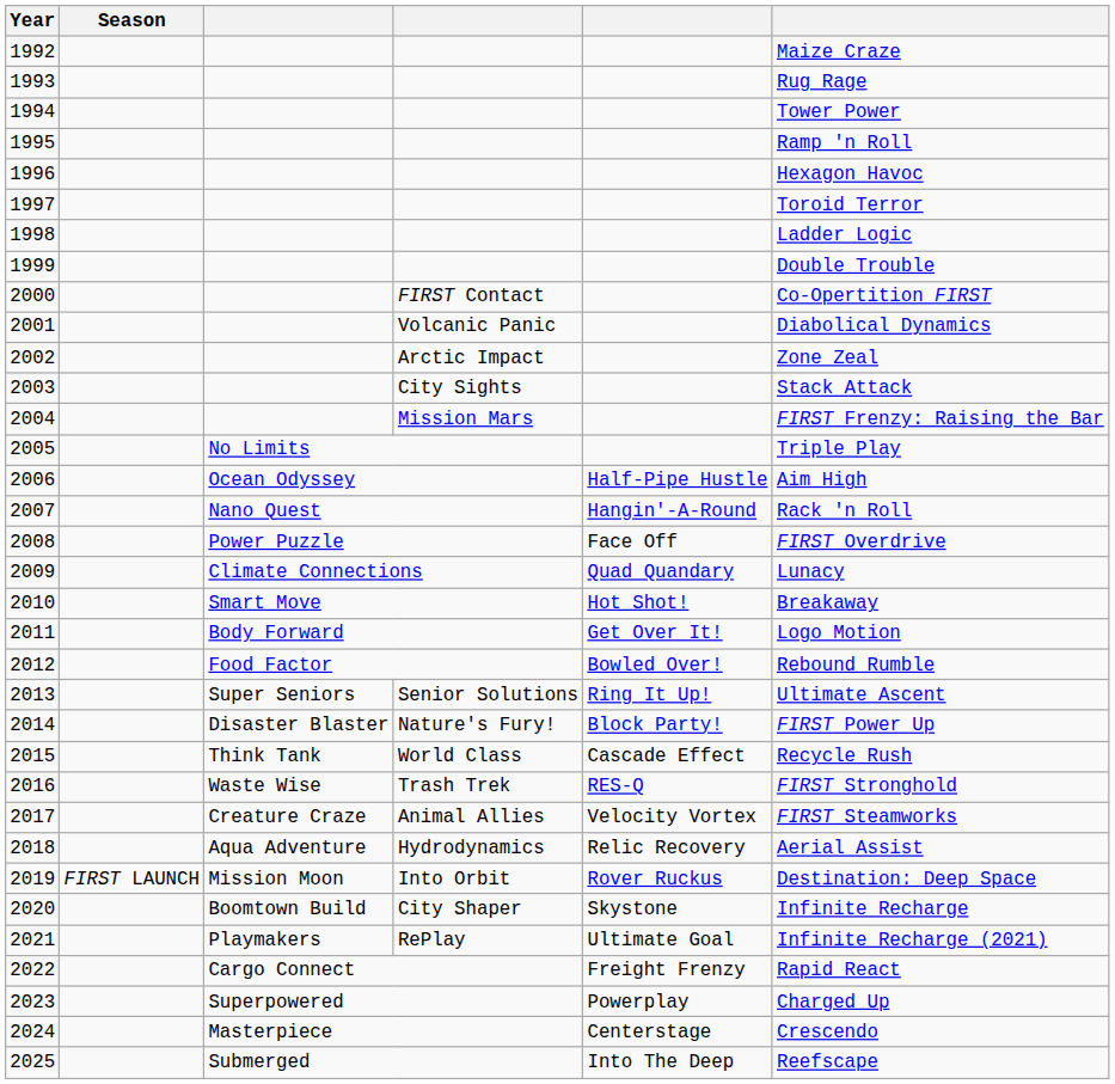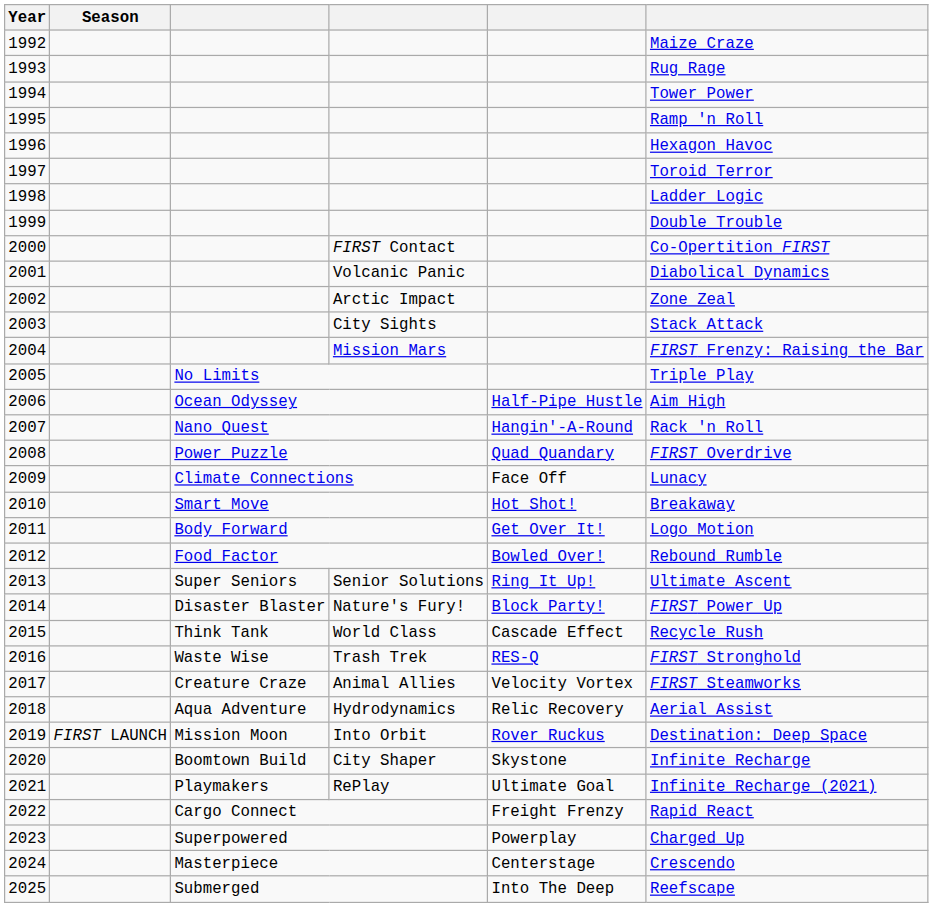2008 | column 5: Face Off -> Quad Quandary
2009 | column 5: Quad Quandary -> Face Off
